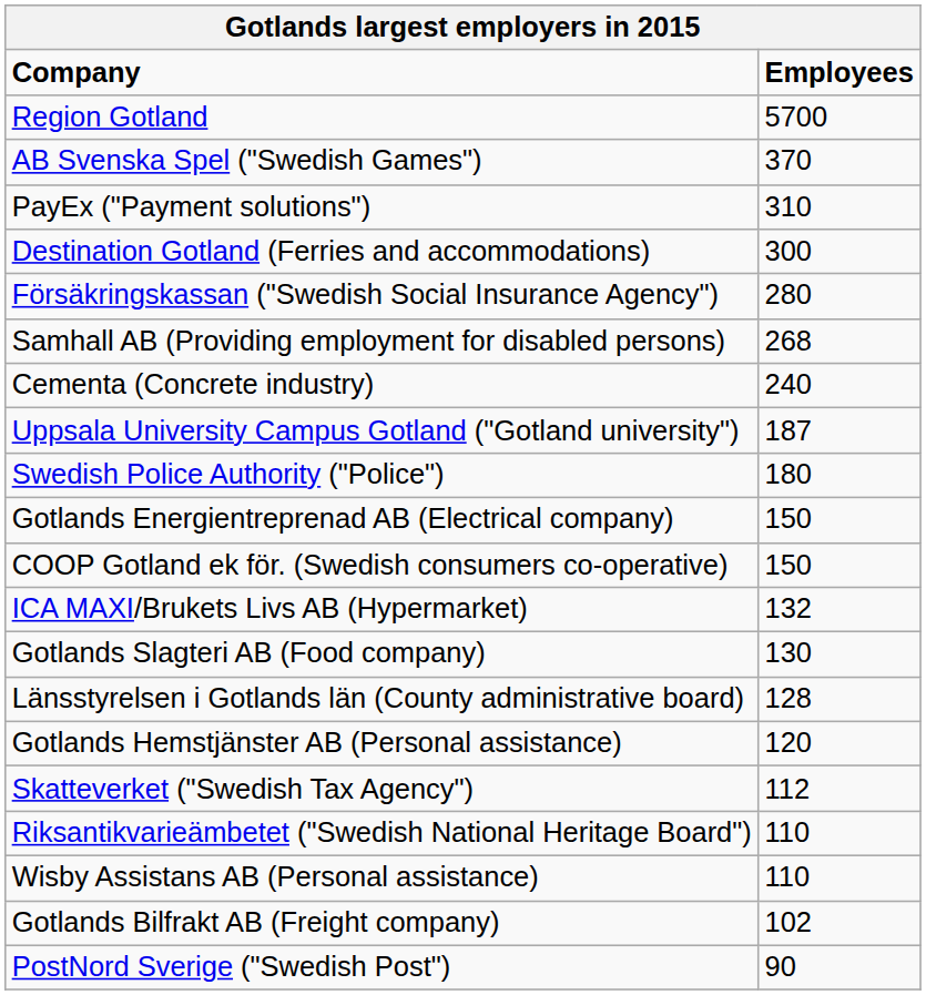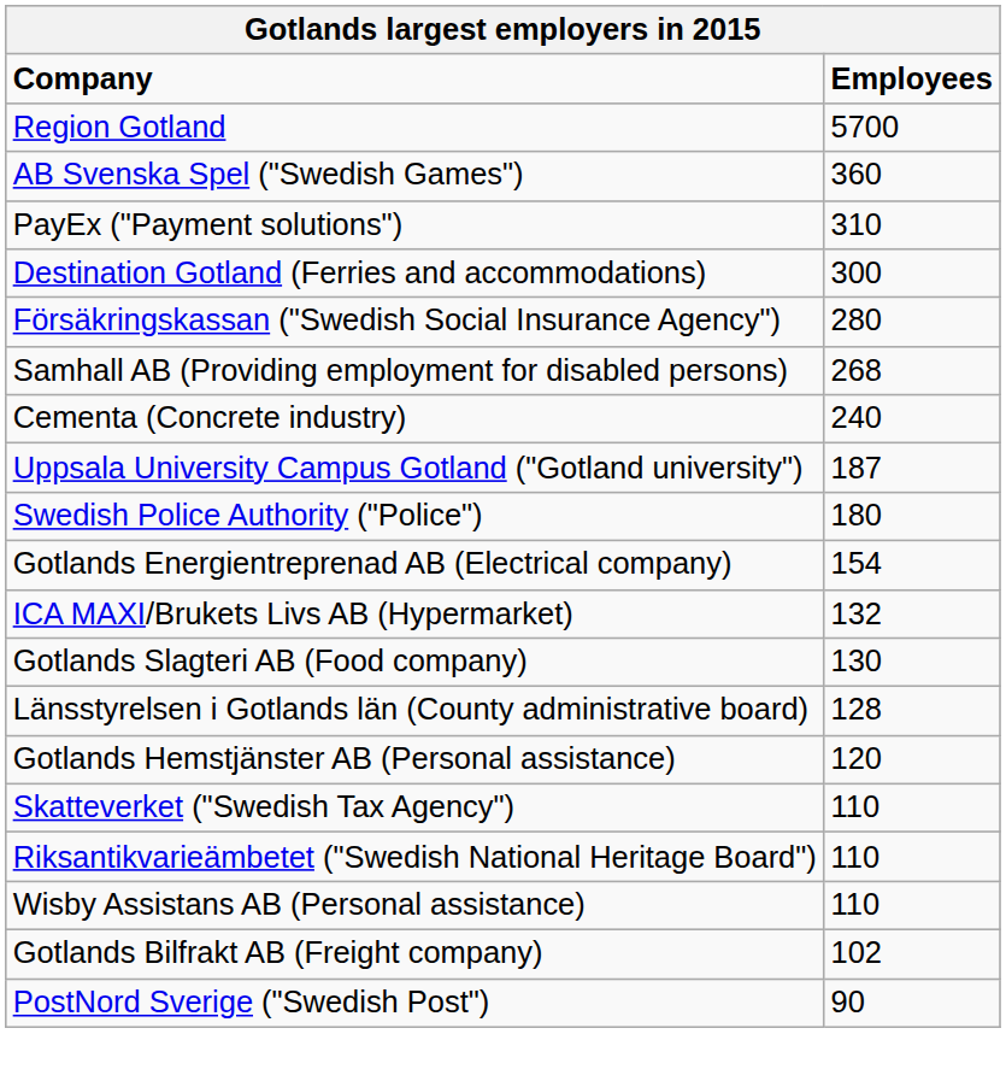AB Svenska Spel ("Swedish Games") | Employees: 370 -> 360
Gotlands Energientreprenad AB (Electrical company) | Employees: 150 -> 154
- row: COOP Gotland ek för. (Swedish consumers co-operative) | 150
Skatteverket ("Swedish Tax Agency") | Employees: 112 -> 110
